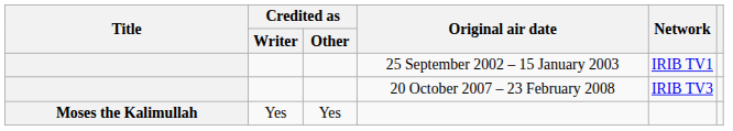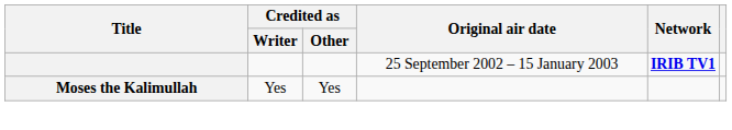25 September 2002 – 15 January 2003 | Network: normal -> bold
- row: 20 October 2007 – 23 February 2008 | IRIB TV3
